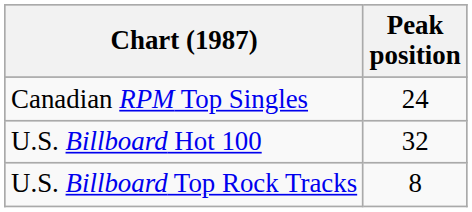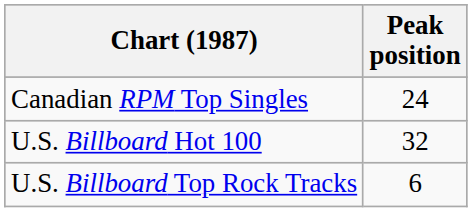U.S. Billboard Top Rock Tracks | Peak position: 8 -> 6
